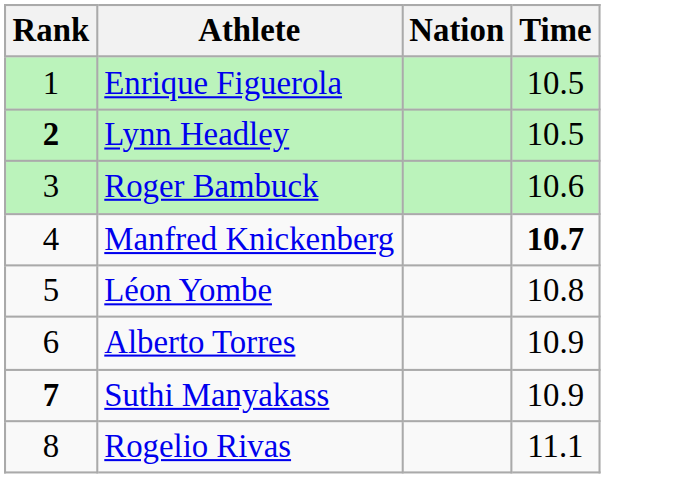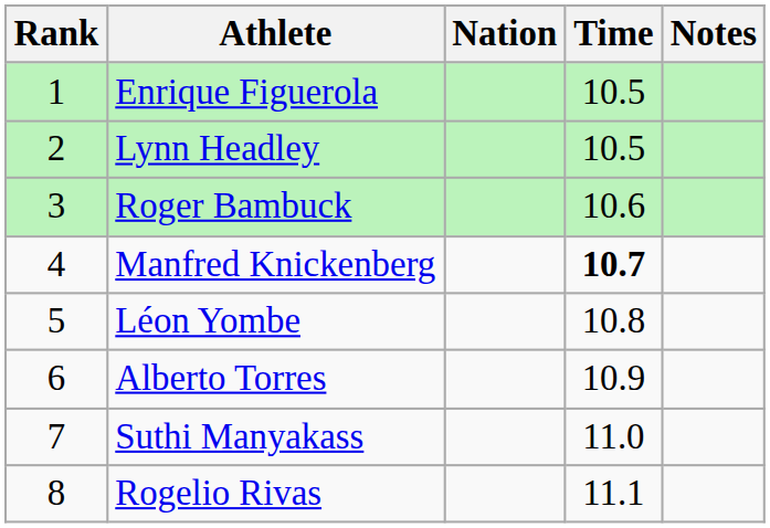+ column: Notes
Lynn Headley | Rank: bold -> normal
Suthi Manyakass | Rank: bold -> normal
Suthi Manyakass | Time: 10.9 -> 11.0
